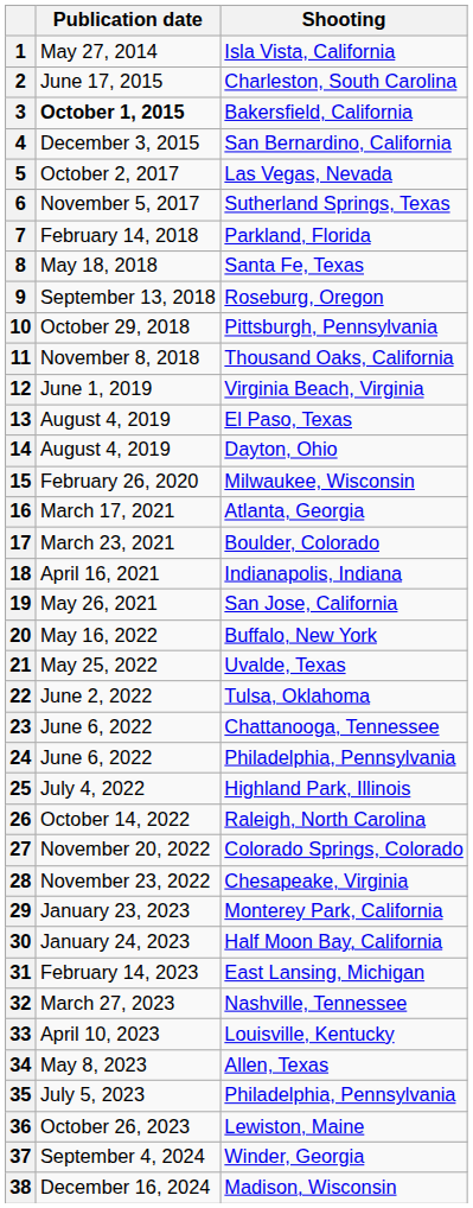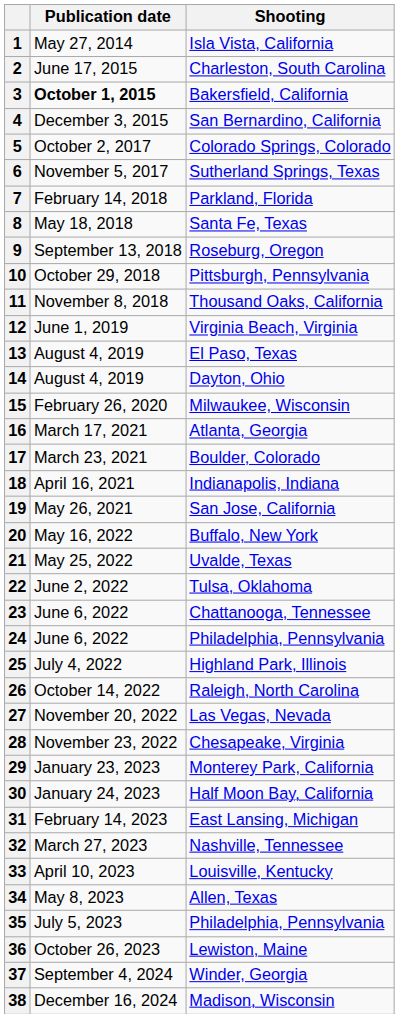5 | Shooting: Las Vegas, Nevada -> Colorado Springs, Colorado
27 | Shooting: Colorado Springs, Colorado -> Las Vegas, Nevada
